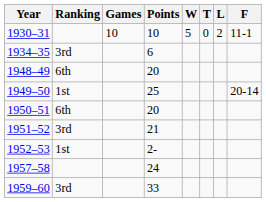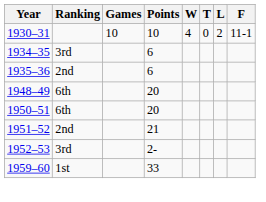1930–31 | W: 5 -> 4
+ row: 1935–36 | 2nd | 6
- row: 1949–50 | 1st | 25 | 20-14
1951–52 | Ranking: 3rd -> 2nd
1952–53 | Ranking: 1st -> 3rd
- row: 1957–58 | 24
1959–60 | Ranking: 3rd -> 1st
